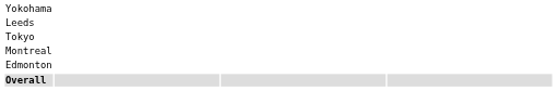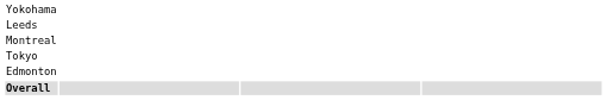rows swapped: Tokyo <-> Montreal
